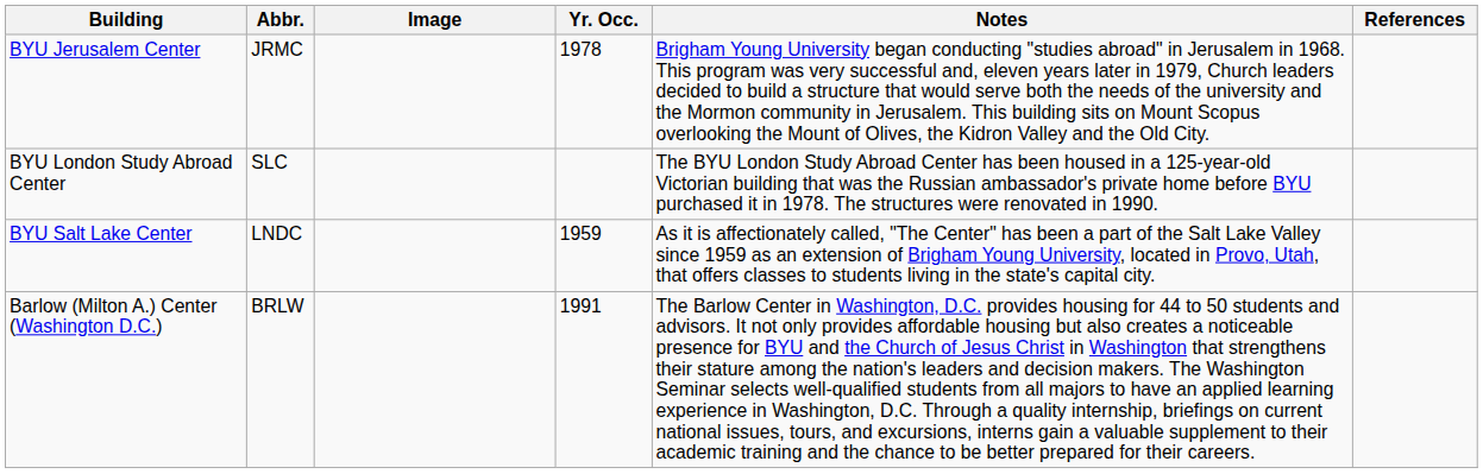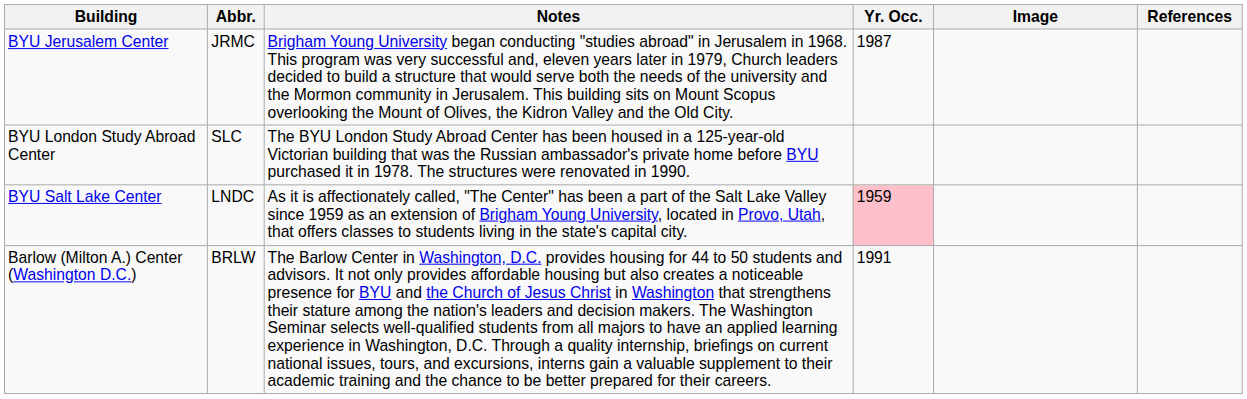columns swapped: Image <-> Notes
BYU Jerusalem Center | Yr. Occ.: 1978 -> 1987
BYU Salt Lake Center | Yr. Occ.: no background -> pink background
